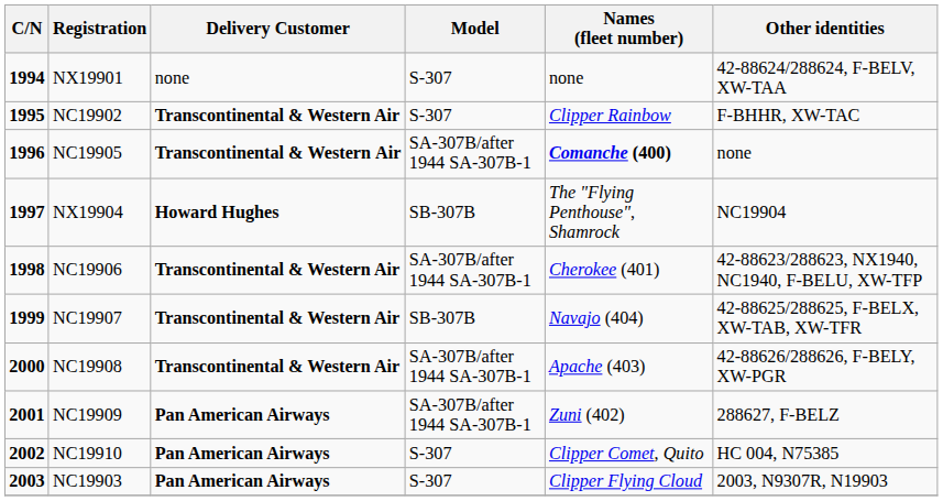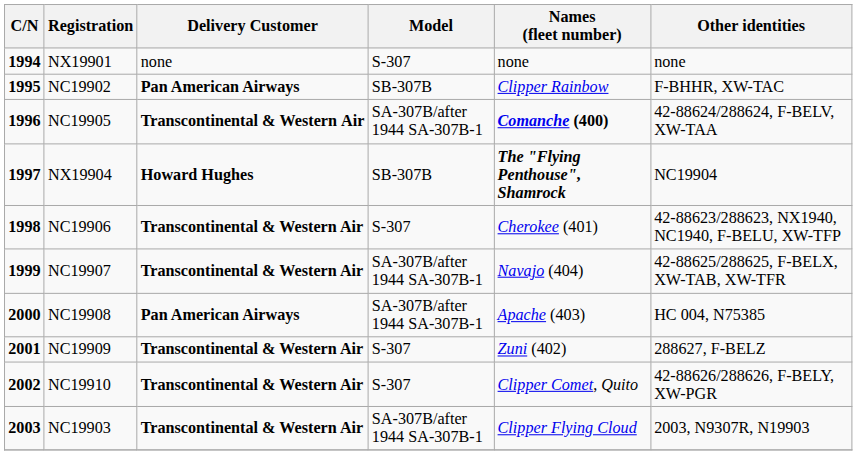NX19901 | Other identities: 42-88624/288624, F-BELV, XW-TAA -> none
NC19902 | Delivery Customer: Transcontinental & Western Air -> Pan American Airways
NC19902 | Model: S-307 -> SB-307B
NC19905 | Other identities: none -> 42-88624/288624, F-BELV, XW-TAA
NX19904 | Names (fleet number): normal -> bold
NC19906 | Model: SA-307B/after 1944 SA-307B-1 -> S-307
NC19907 | Model: SB-307B -> SA-307B/after 1944 SA-307B-1
NC19908 | Delivery Customer: Transcontinental & Western Air -> Pan American Airways
NC19908 | Other identities: 42-88626/288626, F-BELY, XW-PGR -> HC 004, N75385
NC19909 | Delivery Customer: Pan American Airways -> Transcontinental & Western Air
NC19909 | Model: SA-307B/after 1944 SA-307B-1 -> S-307
NC19910 | Delivery Customer: Pan American Airways -> Transcontinental & Western Air
NC19910 | Other identities: HC 004, N75385 -> 42-88626/288626, F-BELY, XW-PGR
NC19903 | Delivery Customer: Pan American Airways -> Transcontinental & Western Air
NC19903 | Model: S-307 -> SA-307B/after 1944 SA-307B-1
